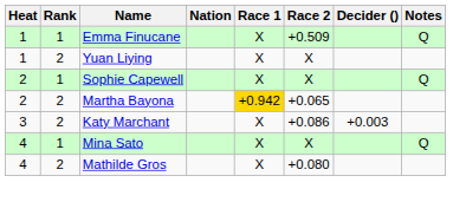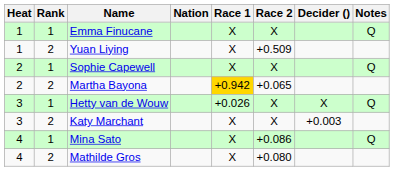Emma Finucane | Race 2: +0.509 -> X
Yuan Liying | Race 2: X -> +0.509
+ row: 3 | 1 | Hetty van de Wouw | +0.026 | X | X | Q
Katy Marchant | Race 2: +0.086 -> X
Mina Sato | Race 2: X -> +0.086
